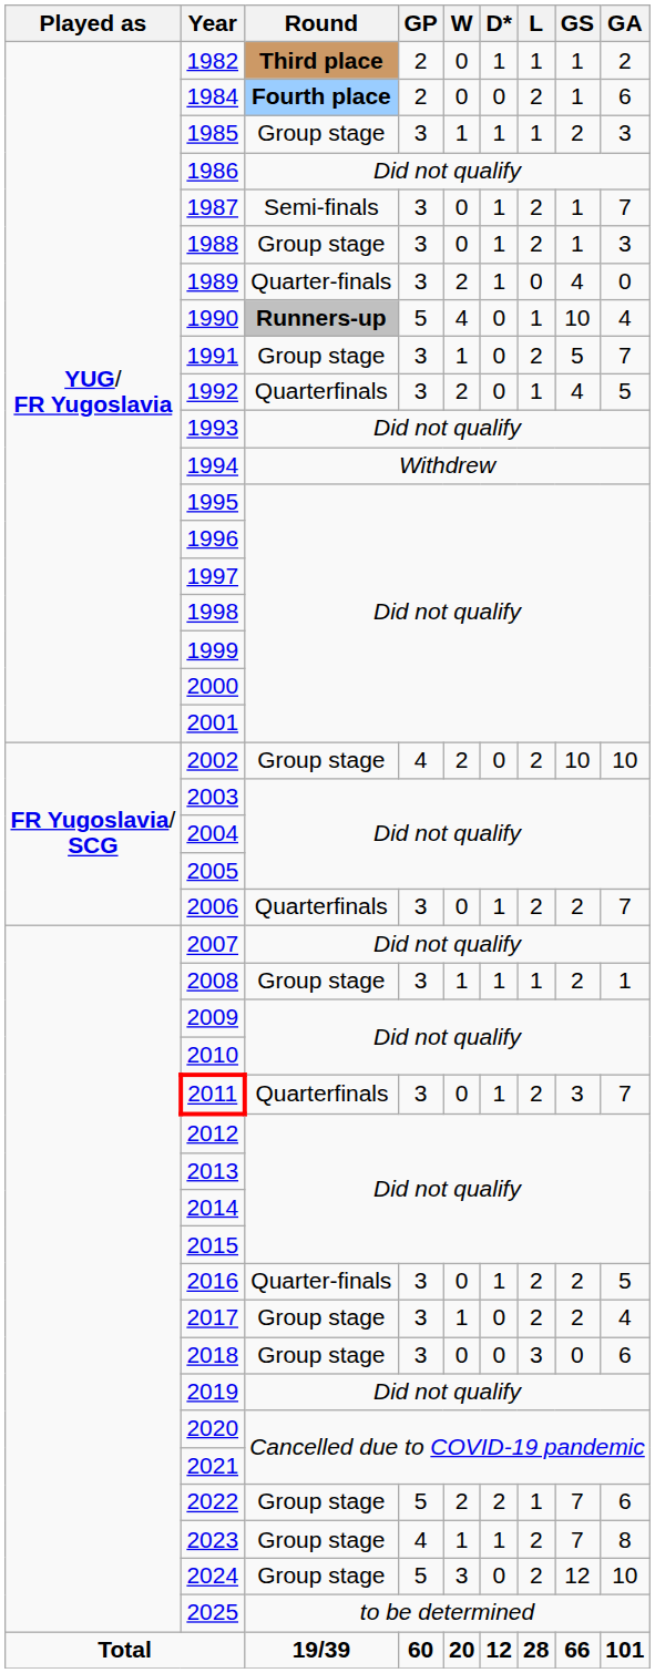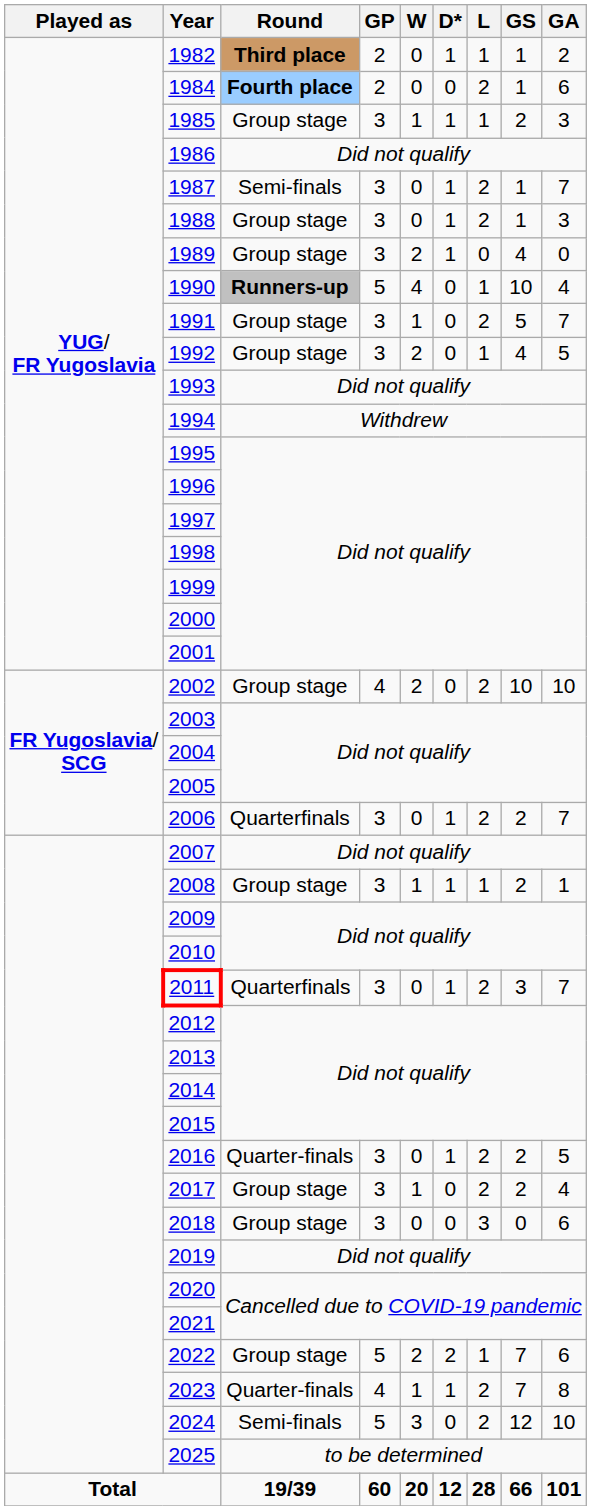1989 | Round: Quarter-finals -> Group stage
1992 | Round: Quarterfinals -> Group stage
2023 | Round: Group stage -> Quarter-finals
2024 | Round: Group stage -> Semi-finals
